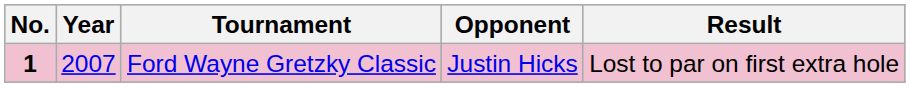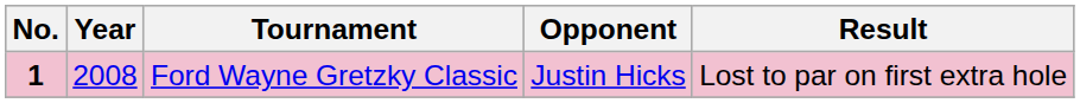Ford Wayne Gretzky Classic | Year: 2007 -> 2008
